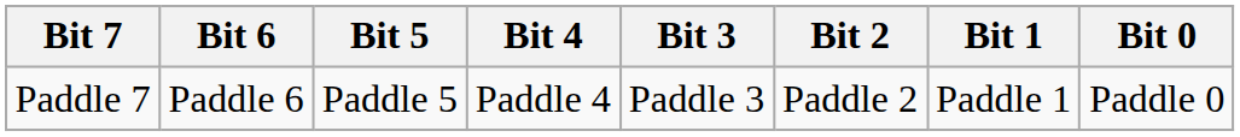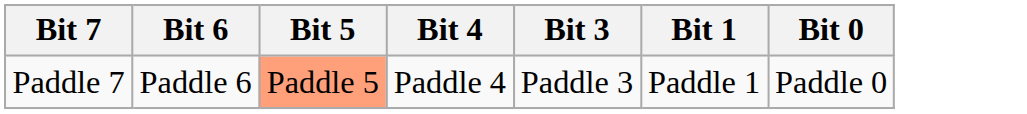- column: Bit 2 | Paddle 2
Paddle 7 | Bit 5: no background -> lightsalmon background
